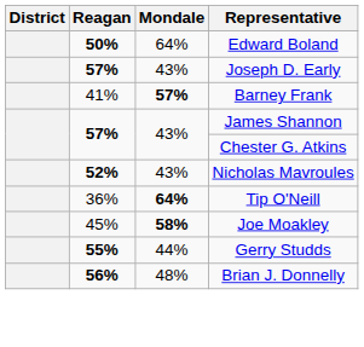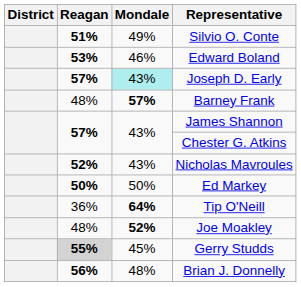+ row: 51% | 49% | Silvio O. Conte
Edward Boland | Reagan: 50% -> 53%
Edward Boland | Mondale: 64% -> 46%
Joseph D. Early | Mondale: no background -> paleturquoise background
Barney Frank | Reagan: 41% -> 48%
+ row: 50% | 50% | Ed Markey
Joe Moakley | Reagan: 45% -> 48%
Joe Moakley | Mondale: 58% -> 52%
Gerry Studds | Reagan: no background -> lightgrey background
Gerry Studds | Mondale: 44% -> 45%
